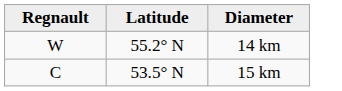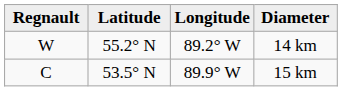+ column: Longitude | 89.2° W | 89.9° W
